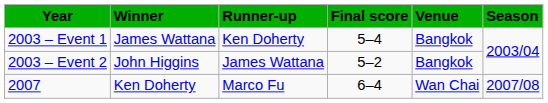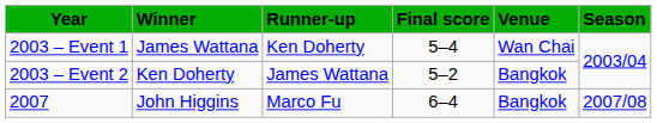2003 – Event 1 | Venue: Bangkok -> Wan Chai
2003 – Event 2 | Winner: John Higgins -> Ken Doherty
2007 | Winner: Ken Doherty -> John Higgins
2007 | Venue: Wan Chai -> Bangkok
